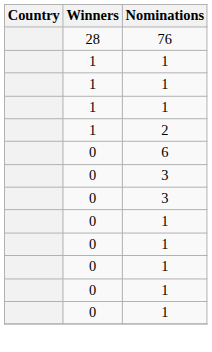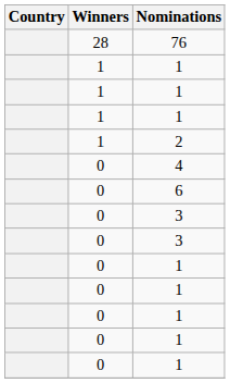+ row: 0 | 4
